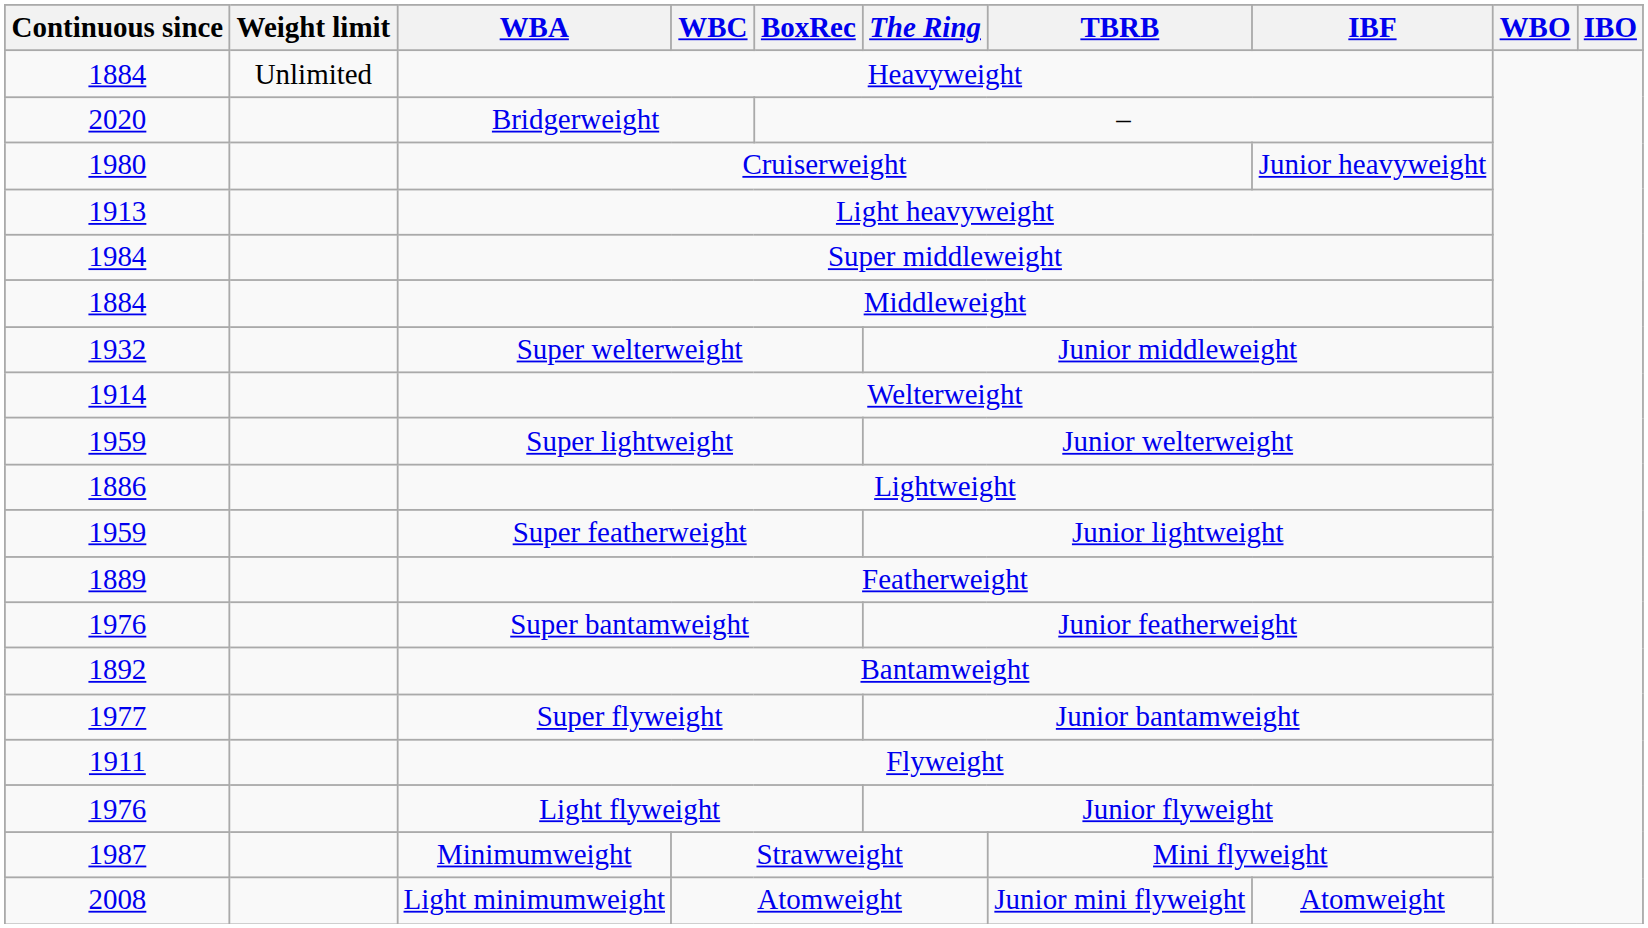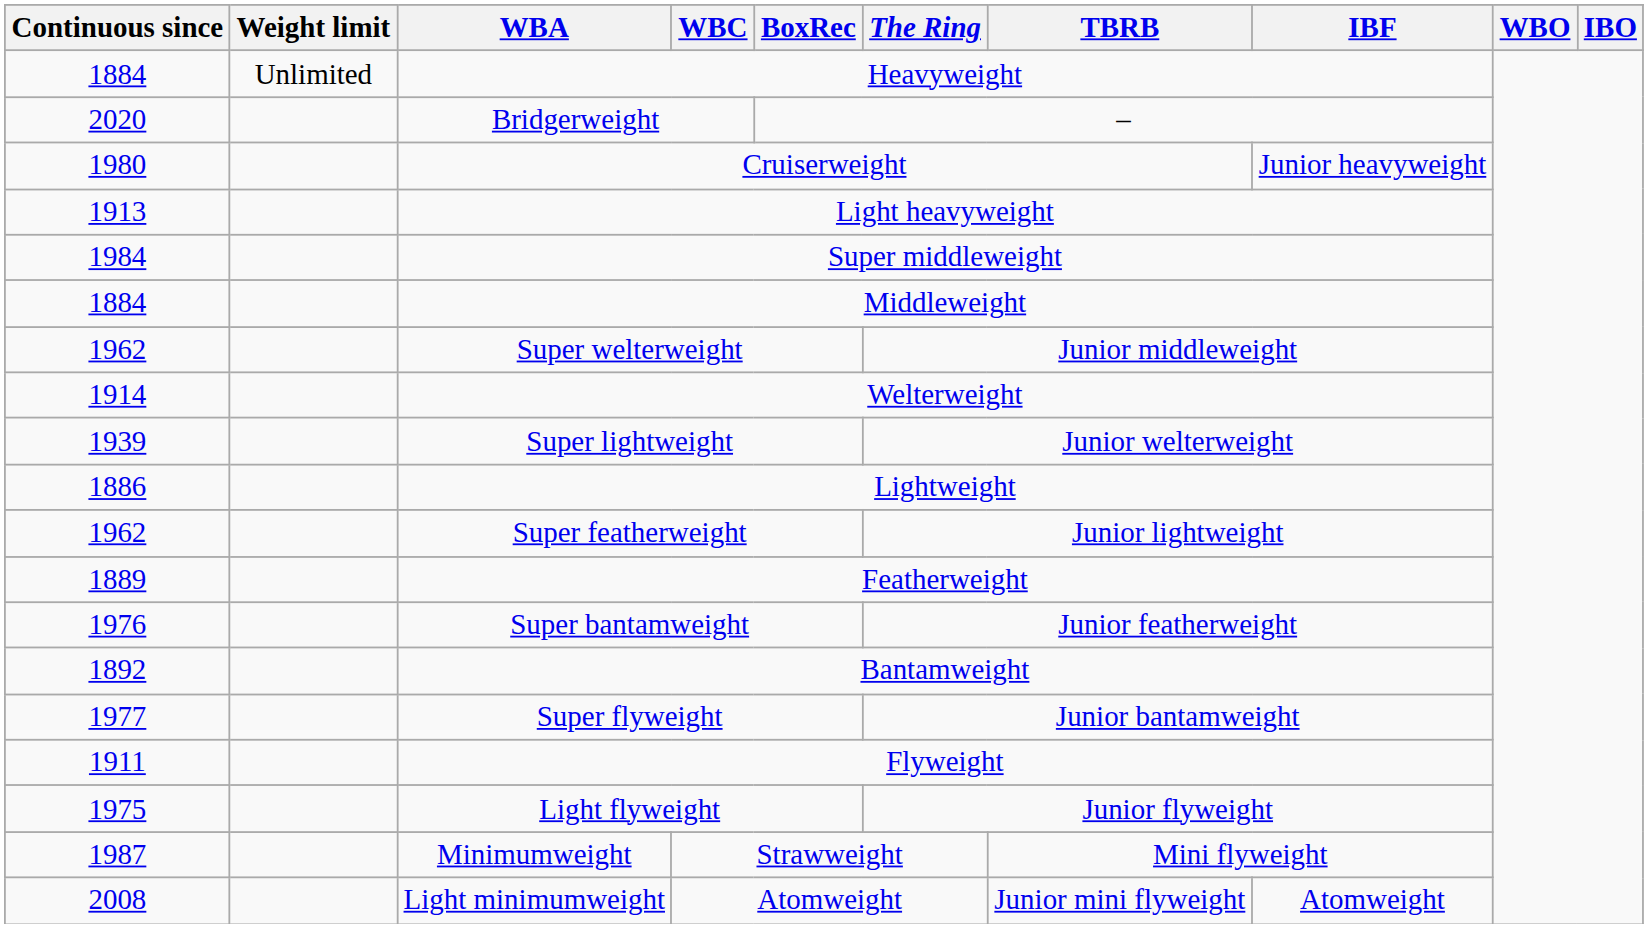Super welterweight | Continuous since: 1932 -> 1962
Super lightweight | Continuous since: 1959 -> 1939
Super featherweight | Continuous since: 1959 -> 1962
Light flyweight | Continuous since: 1976 -> 1975
